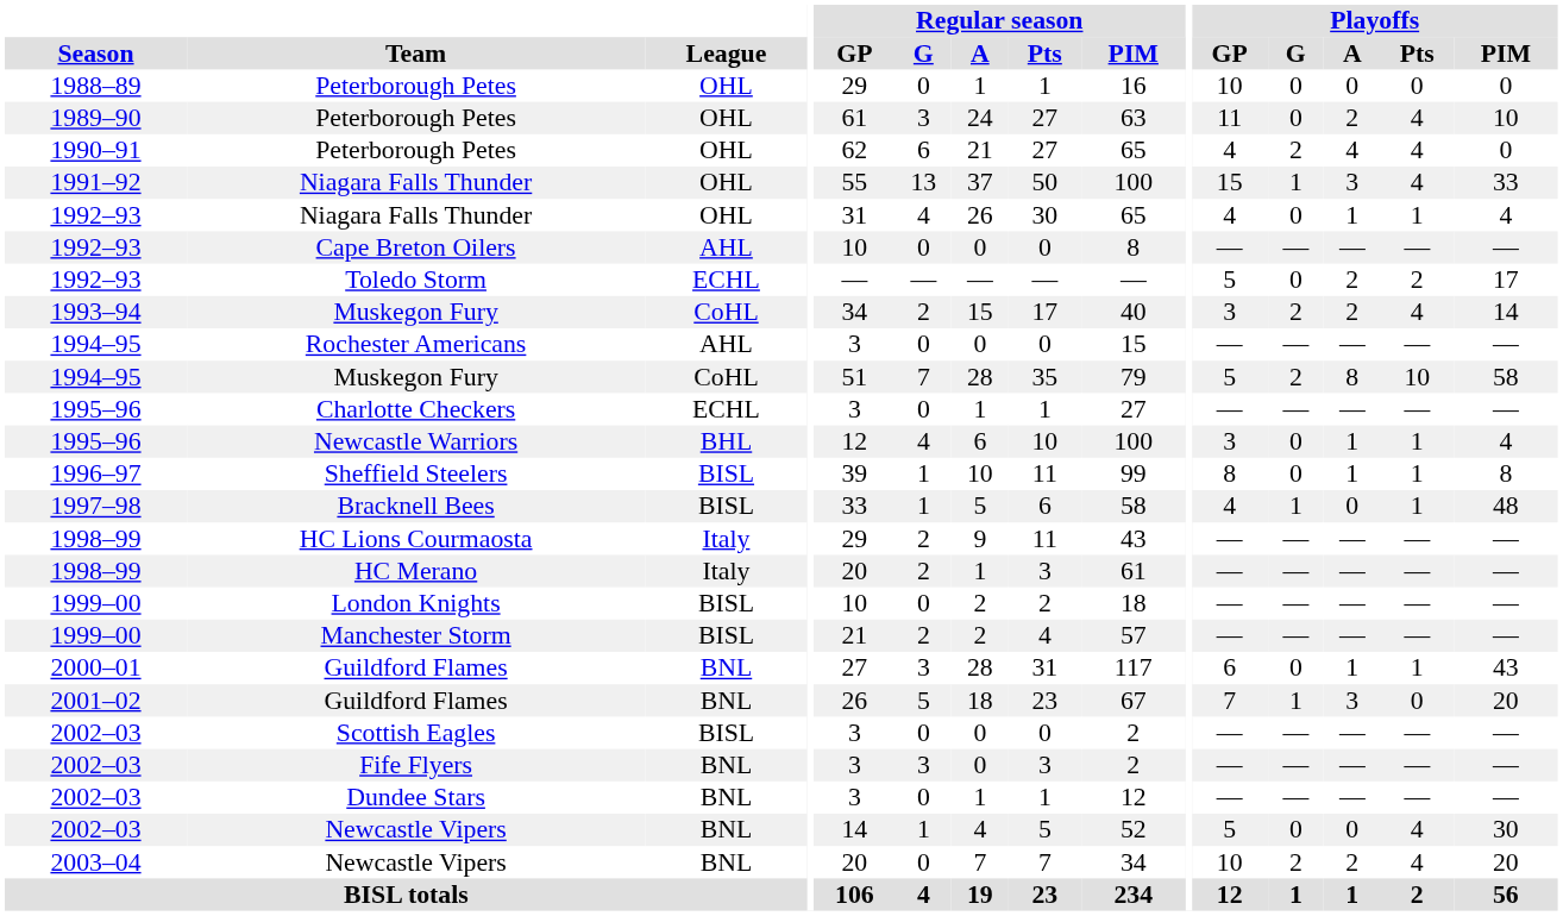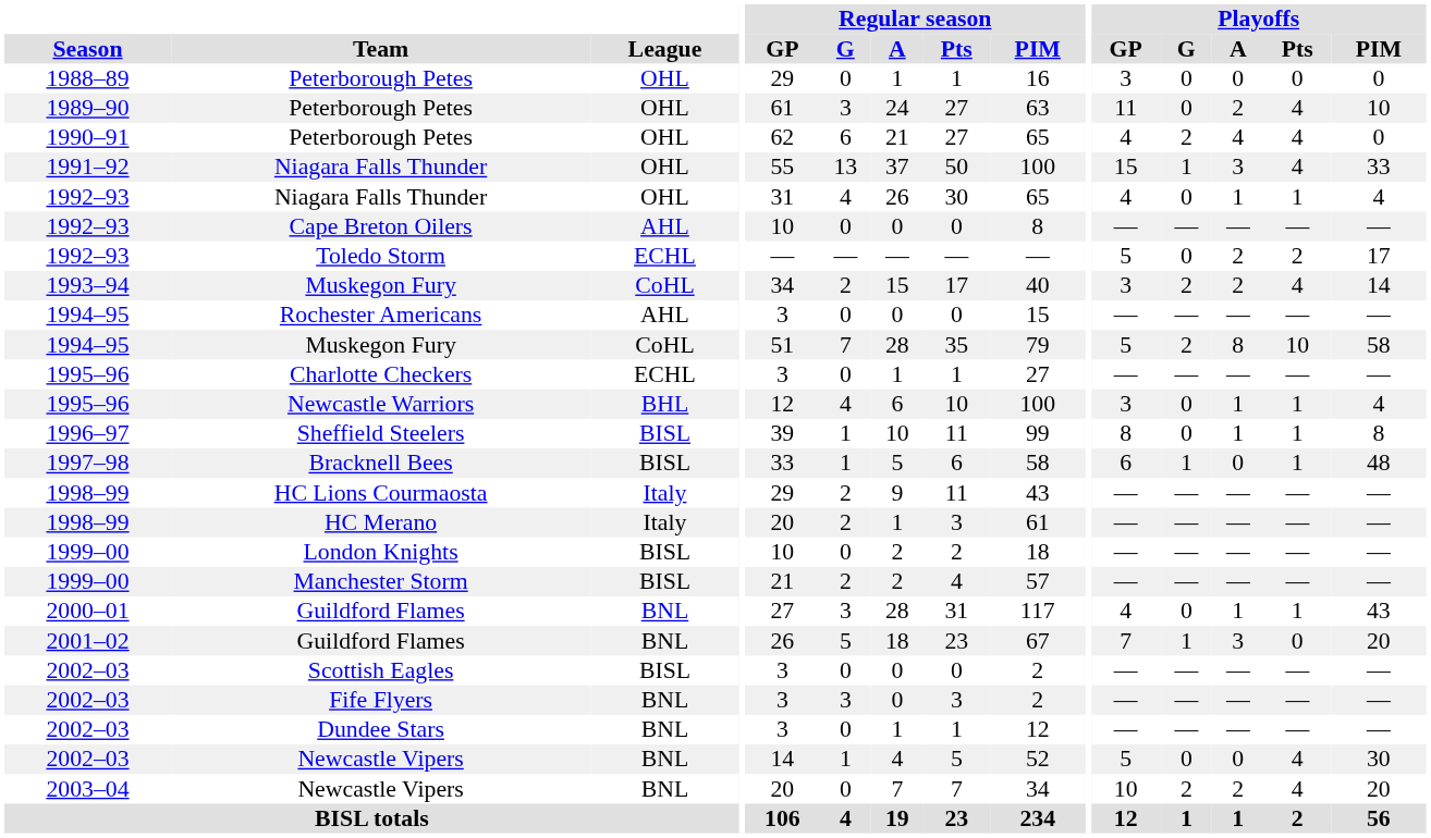1988–89 / Peterborough Petes | Playoffs / GP: 10 -> 3
Bracknell Bees | Playoffs / GP: 4 -> 6
2000–01 / Guildford Flames | Playoffs / GP: 6 -> 4
